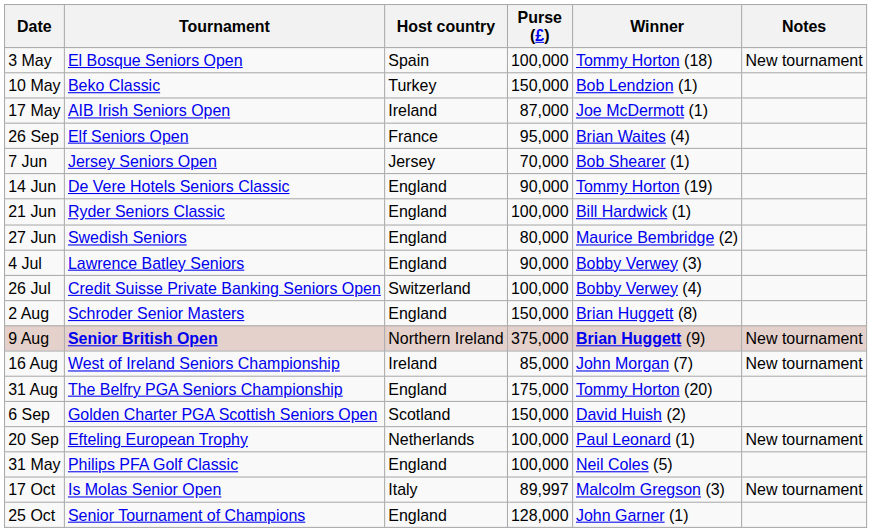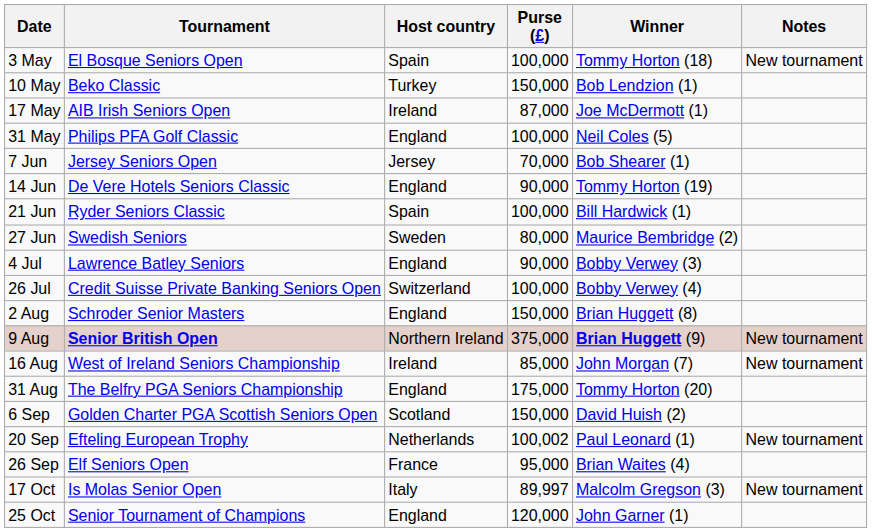rows swapped: 31 May <-> 26 Sep
21 Jun | Host country: England -> Spain
27 Jun | Host country: England -> Sweden
20 Sep | Purse (£): 100,000 -> 100,002
25 Oct | Purse (£): 128,000 -> 120,000
